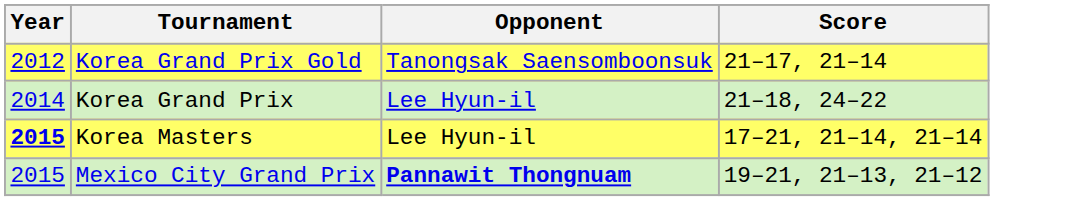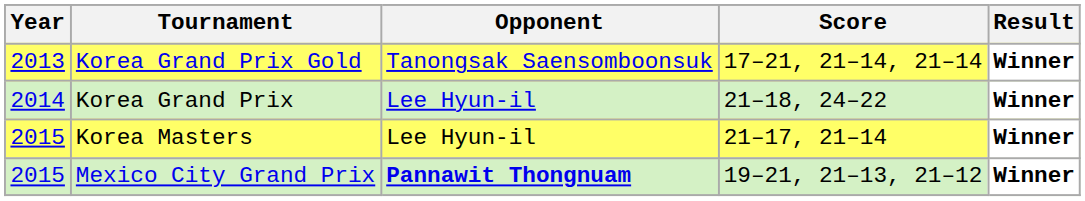+ column: Result | Winner | Winner | Winner | Winner
Korea Grand Prix Gold | Year: 2012 -> 2013
Korea Grand Prix Gold | Score: 21–17, 21–14 -> 17–21, 21–14, 21–14
Korea Masters | Year: bold -> normal
Korea Masters | Score: 17–21, 21–14, 21–14 -> 21–17, 21–14
